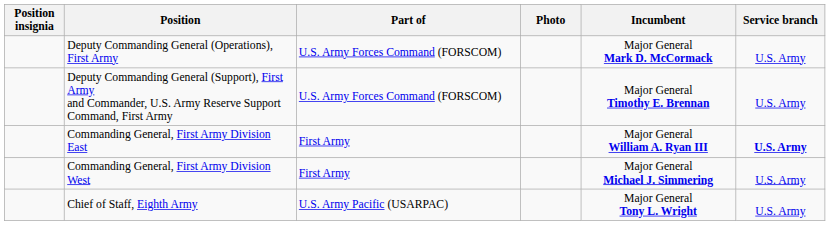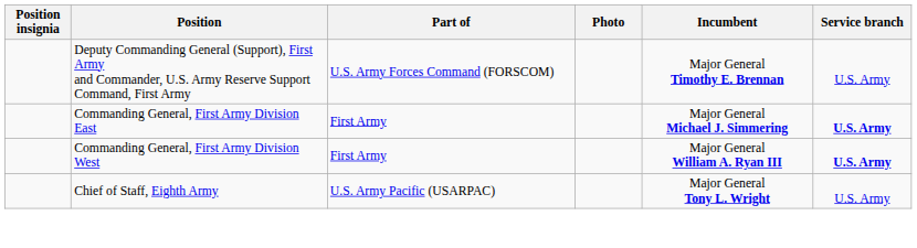- row: Deputy Commanding General (Operations), First Army | U.S. Army Forces Command (FORSCOM) | Major General Mark D. McCormack | U.S. Army
Commanding General, First Army Division East | Incumbent: Major General William A. Ryan III -> Major General Michael J. Simmering
Commanding General, First Army Division West | Incumbent: Major General Michael J. Simmering -> Major General William A. Ryan III
Commanding General, First Army Division West | Service branch: normal -> bold
